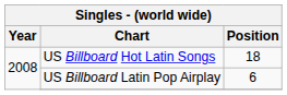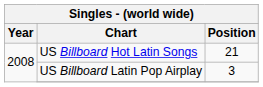US Billboard Hot Latin Songs | Position: 18 -> 21
US Billboard Latin Pop Airplay | Position: 6 -> 3
